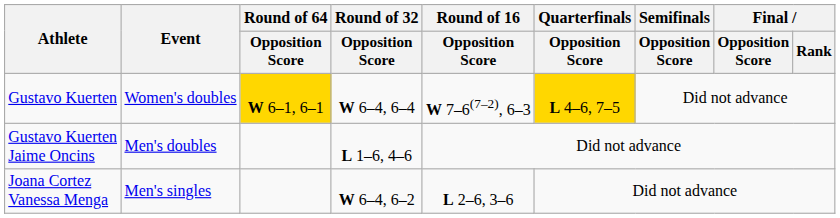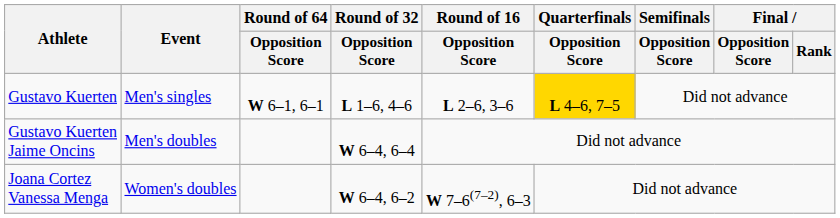Gustavo Kuerten | Event: Women's doubles -> Men's singles
Gustavo Kuerten | Round of 64 / Opposition Score: gold background -> no background
Gustavo Kuerten | Round of 32 / Opposition Score: W 6–4, 6–4 -> L 1–6, 4–6
Gustavo Kuerten | Round of 16 / Opposition Score: W 7–6(7–2), 6–3 -> L 2–6, 3–6
Gustavo Kuerten Jaime Oncins | Round of 32 / Opposition Score: L 1–6, 4–6 -> W 6–4, 6–4
Joana Cortez Vanessa Menga | Event: Men's singles -> Women's doubles
Joana Cortez Vanessa Menga | Round of 16 / Opposition Score: L 2–6, 3–6 -> W 7–6(7–2), 6–3
